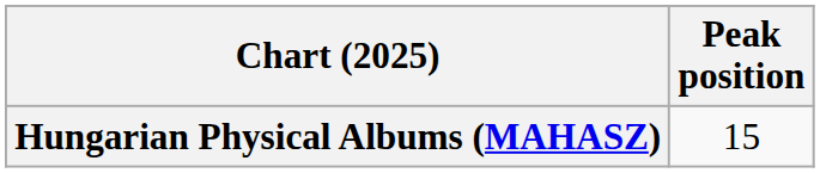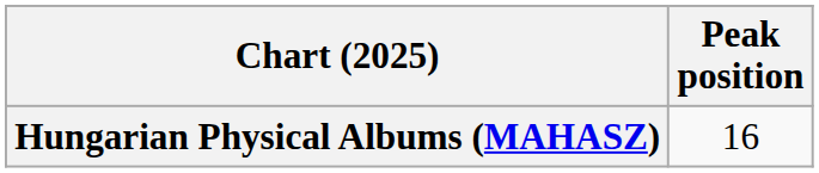Hungarian Physical Albums (MAHASZ) | Peak position: 15 -> 16
